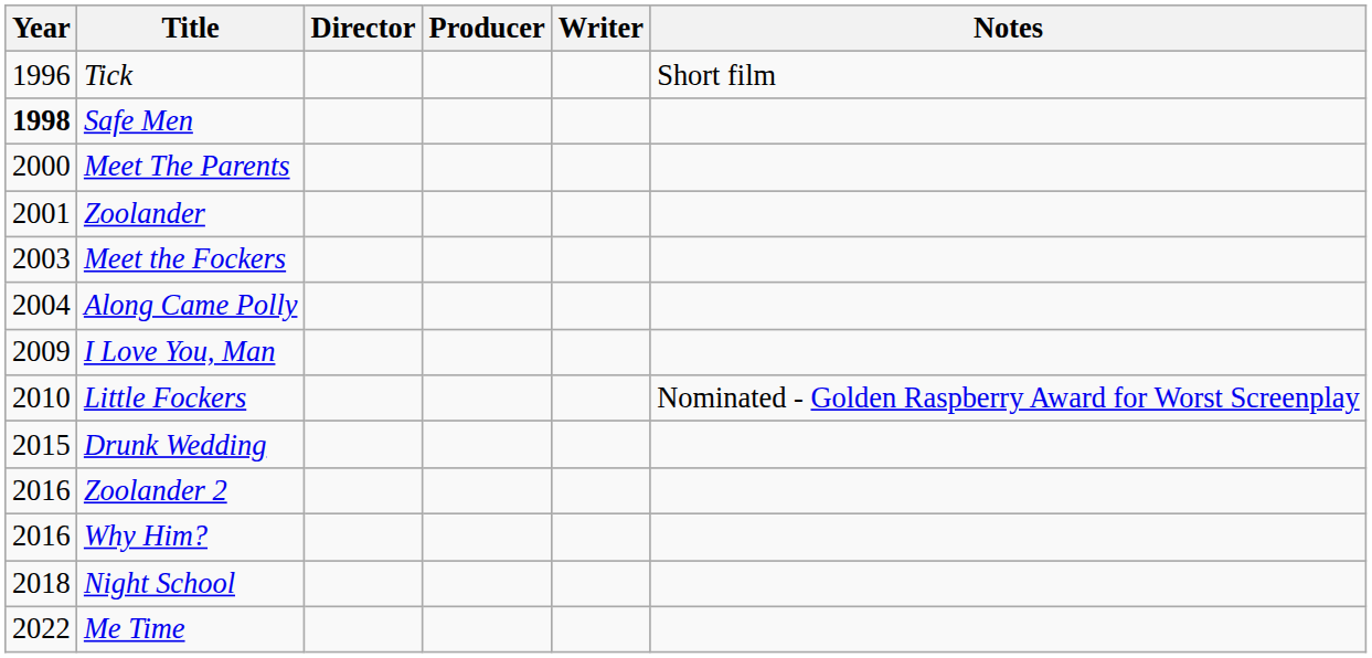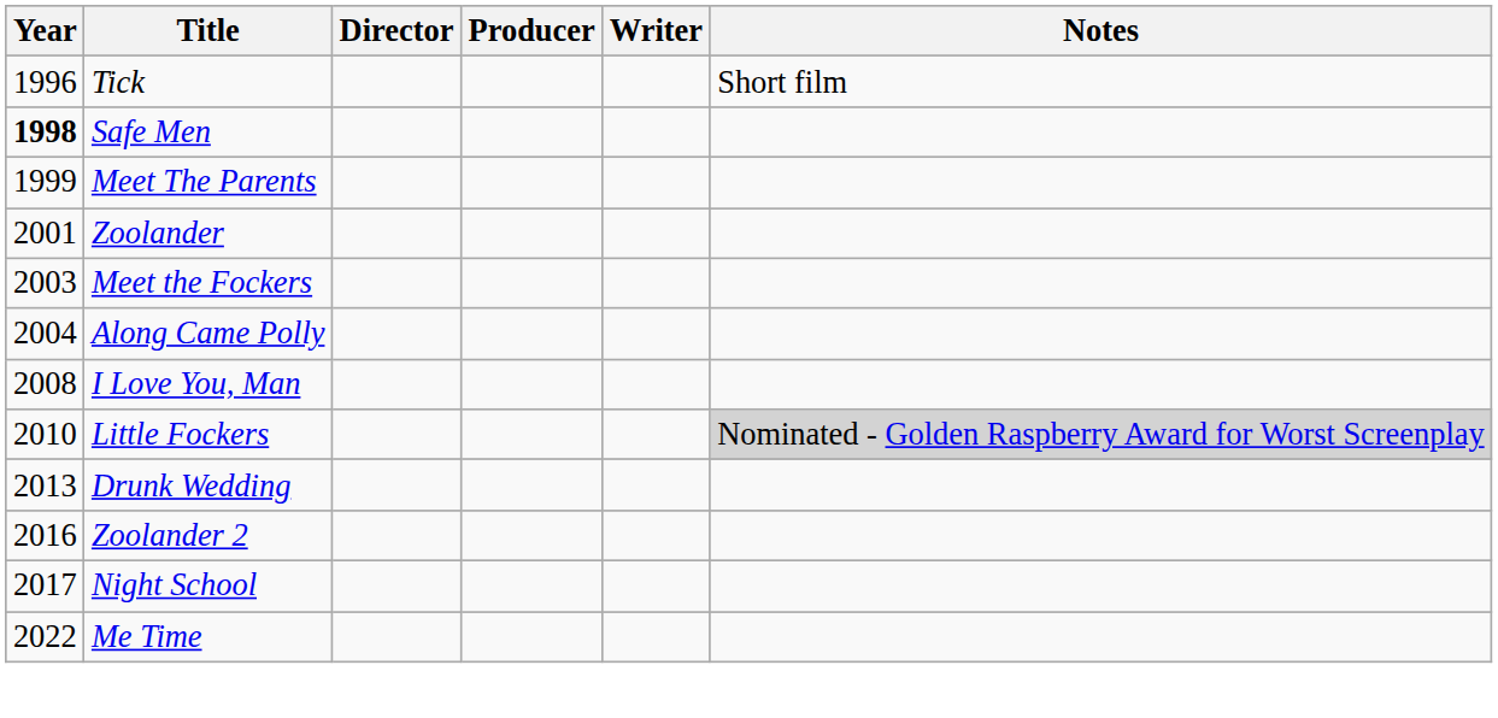Meet The Parents | Year: 2000 -> 1999
I Love You, Man | Year: 2009 -> 2008
Little Fockers | Notes: no background -> lightgrey background
Drunk Wedding | Year: 2015 -> 2013
- row: 2016 | Why Him?
Night School | Year: 2018 -> 2017
